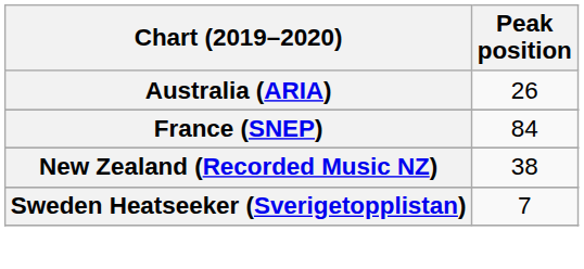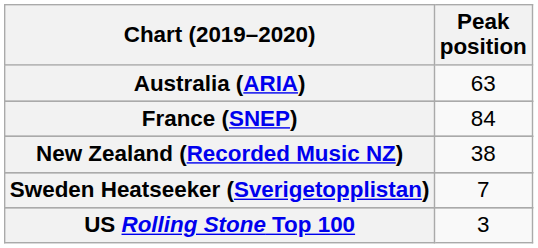Australia (ARIA) | Peak position: 26 -> 63
+ row: US Rolling Stone Top 100 | 3
